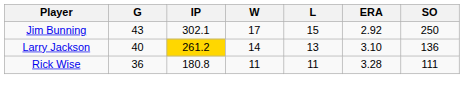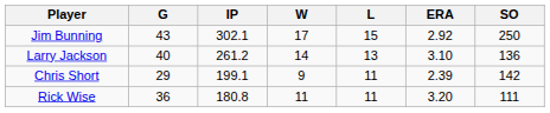Larry Jackson | IP: gold background -> no background
+ row: Chris Short | 29 | 199.1 | 9 | 11 | 2.39 | 142
Rick Wise | ERA: 3.28 -> 3.20
